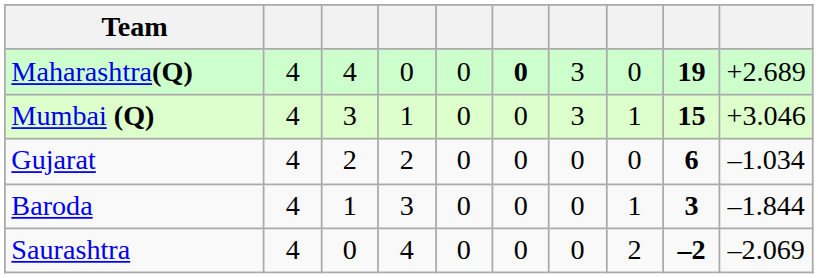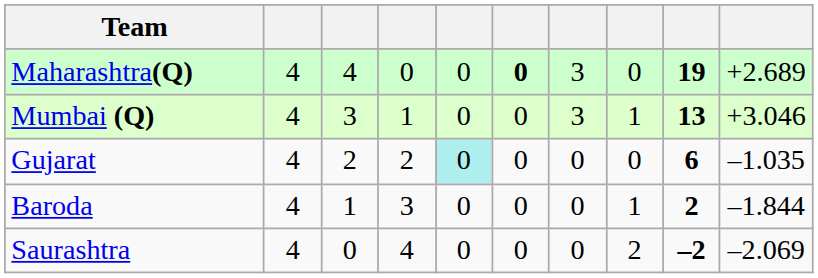Mumbai (Q) | column 9: 15 -> 13
Gujarat | column 5: no background -> paleturquoise background
Gujarat | column 10: –1.034 -> –1.035
Baroda | column 9: 3 -> 2
